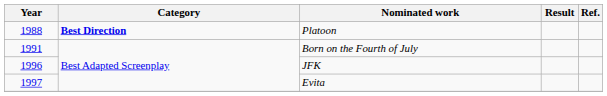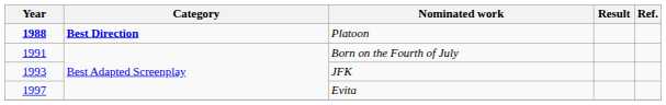Platoon | Year: normal -> bold
JFK | Year: 1996 -> 1993
